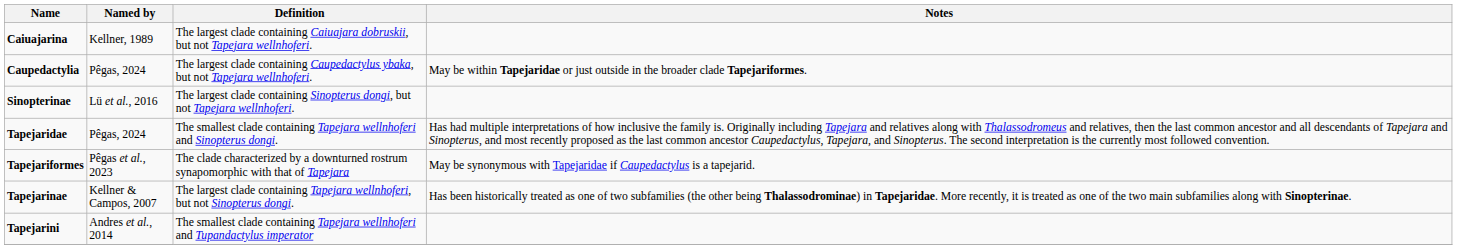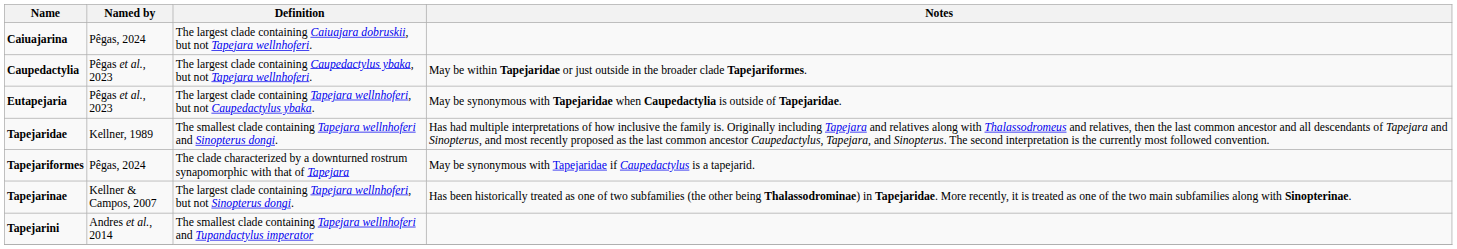Caiuajarina | Named by: Kellner, 1989 -> Pêgas, 2024
Caupedactylia | Named by: Pêgas, 2024 -> Pêgas et al., 2023
+ row: Eutapejaria | Pêgas et al., 2023 | The largest clade containing Tapejara wellnhoferi, but not Caupedactylus ybaka. | May be synonymous with Tapejaridae when Caupedactylia is outside of Tapejaridae.
- row: Sinopterinae | Lü et al., 2016 | The largest clade containing Sinopterus dongi, but not Tapejara wellnhoferi.
Tapejaridae | Named by: Pêgas, 2024 -> Kellner, 1989
Tapejariformes | Named by: Pêgas et al., 2023 -> Pêgas, 2024
